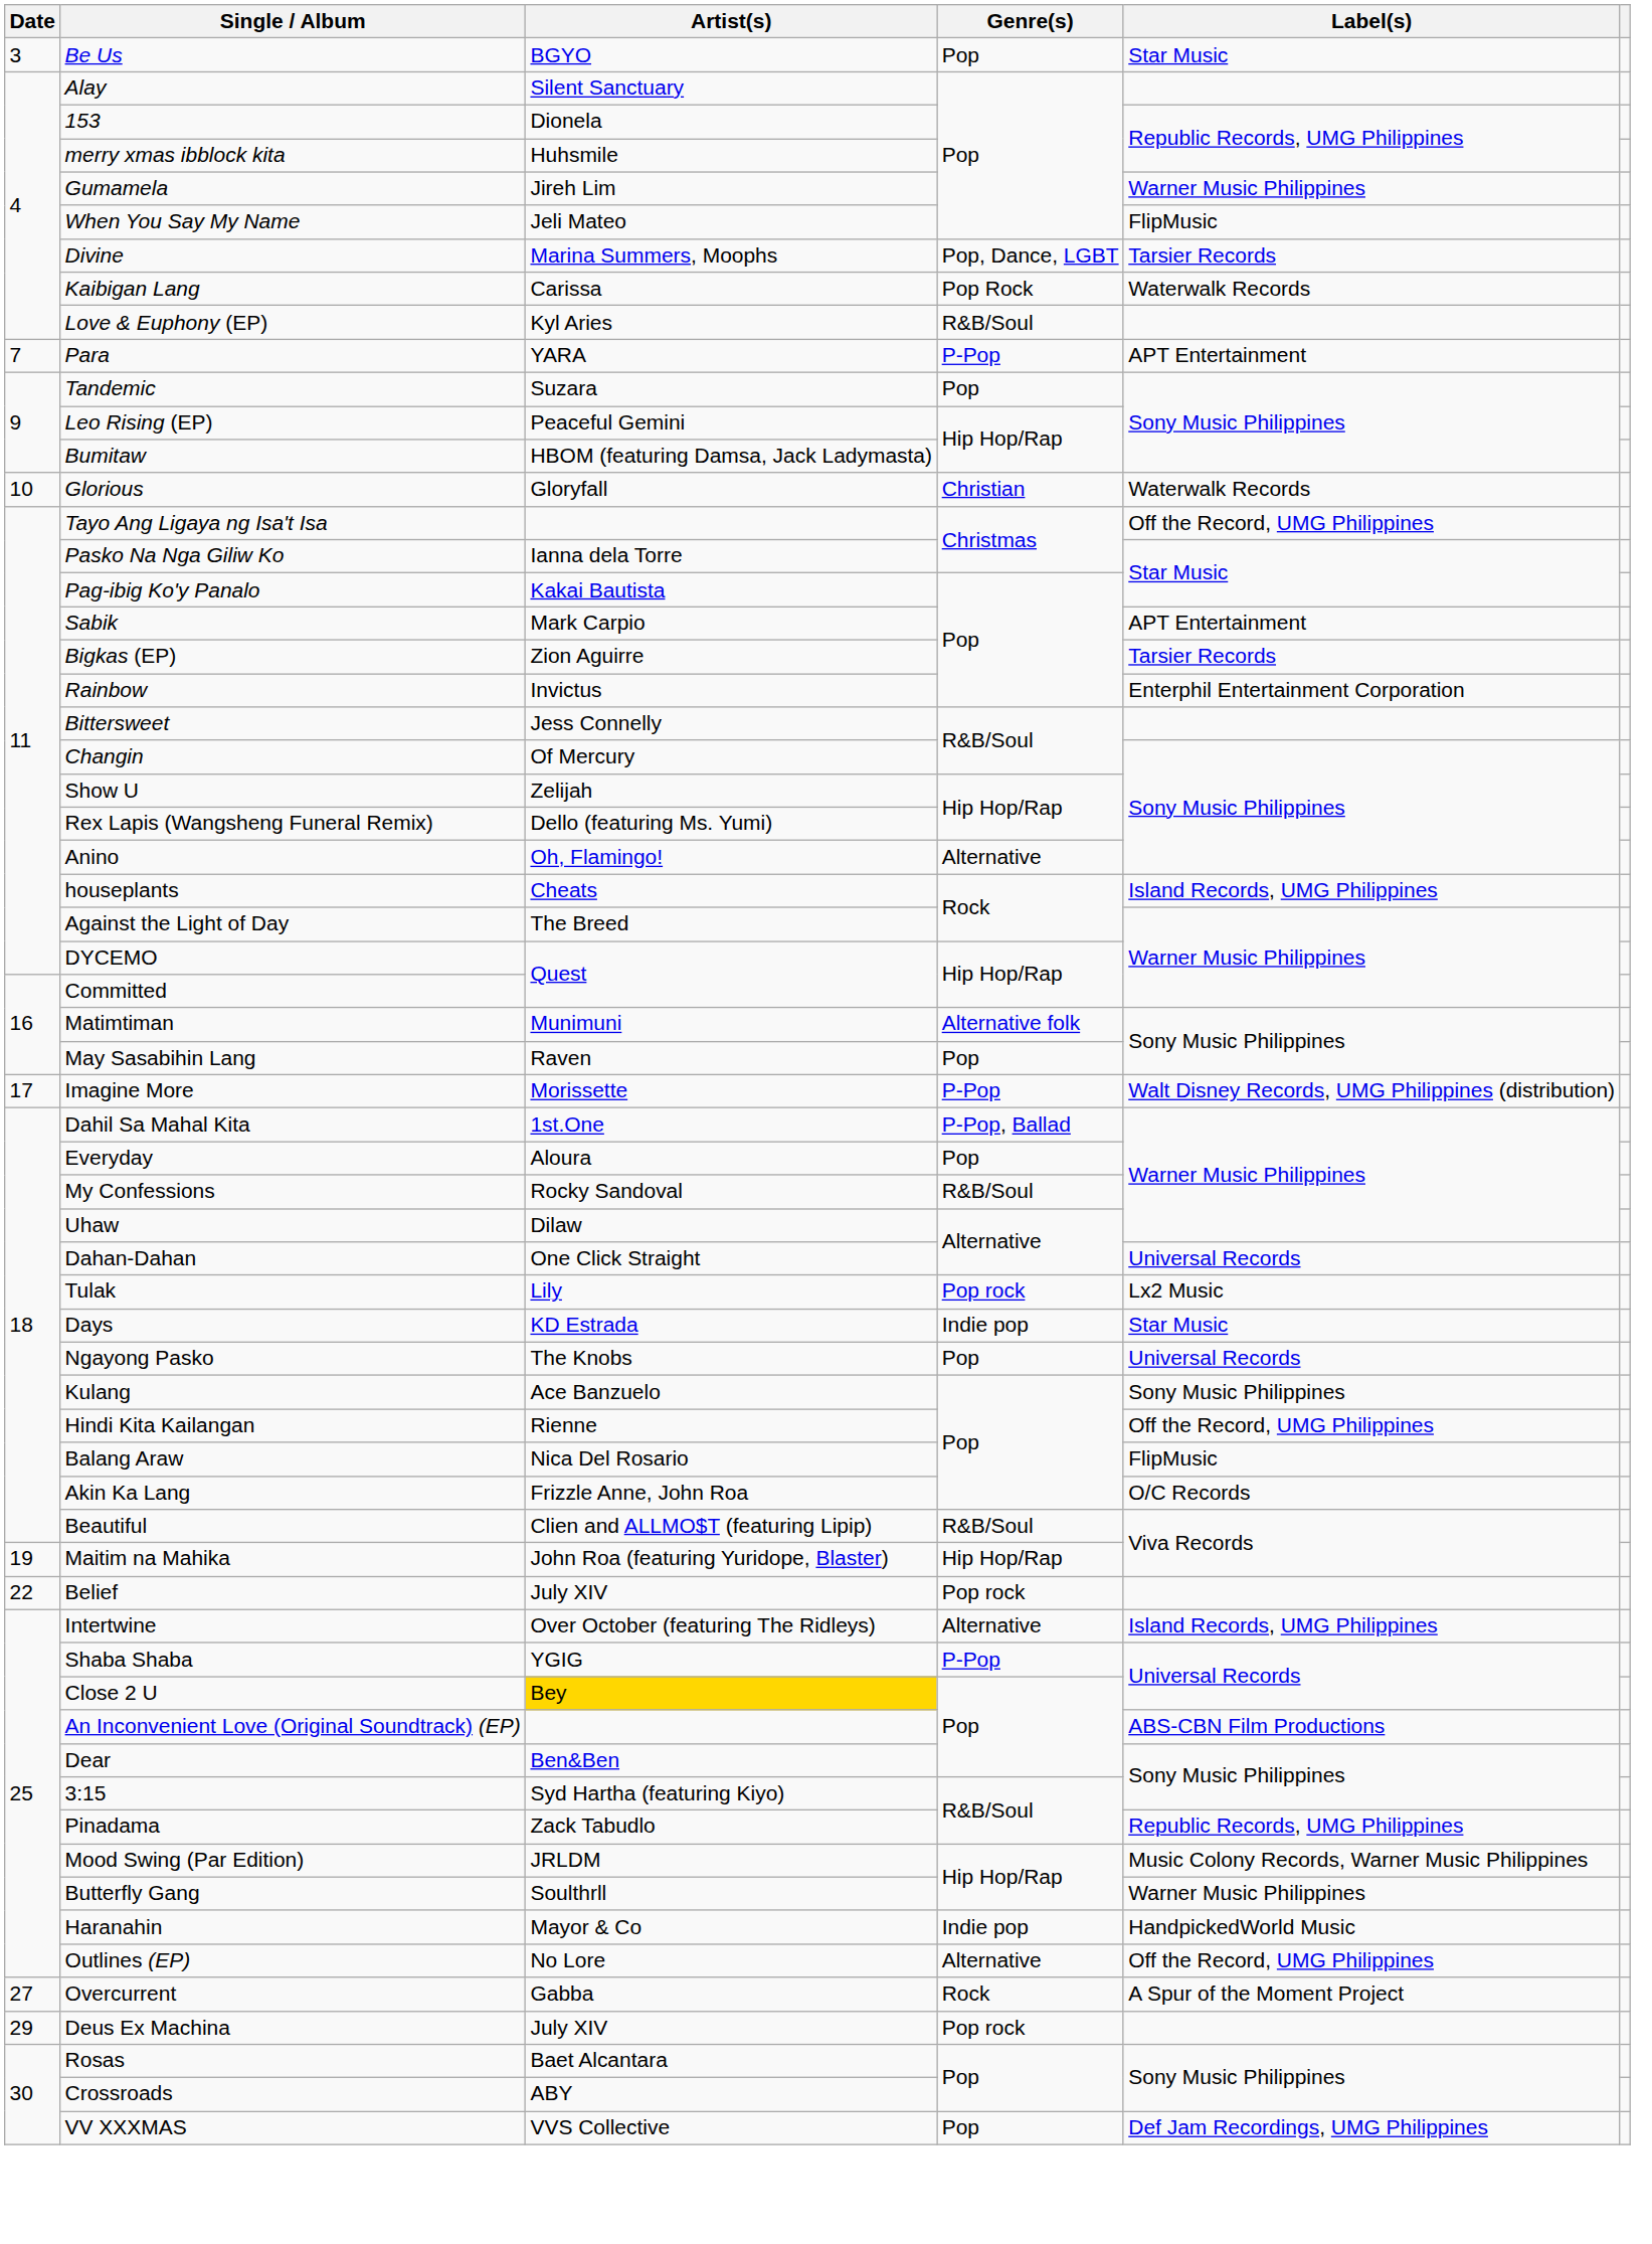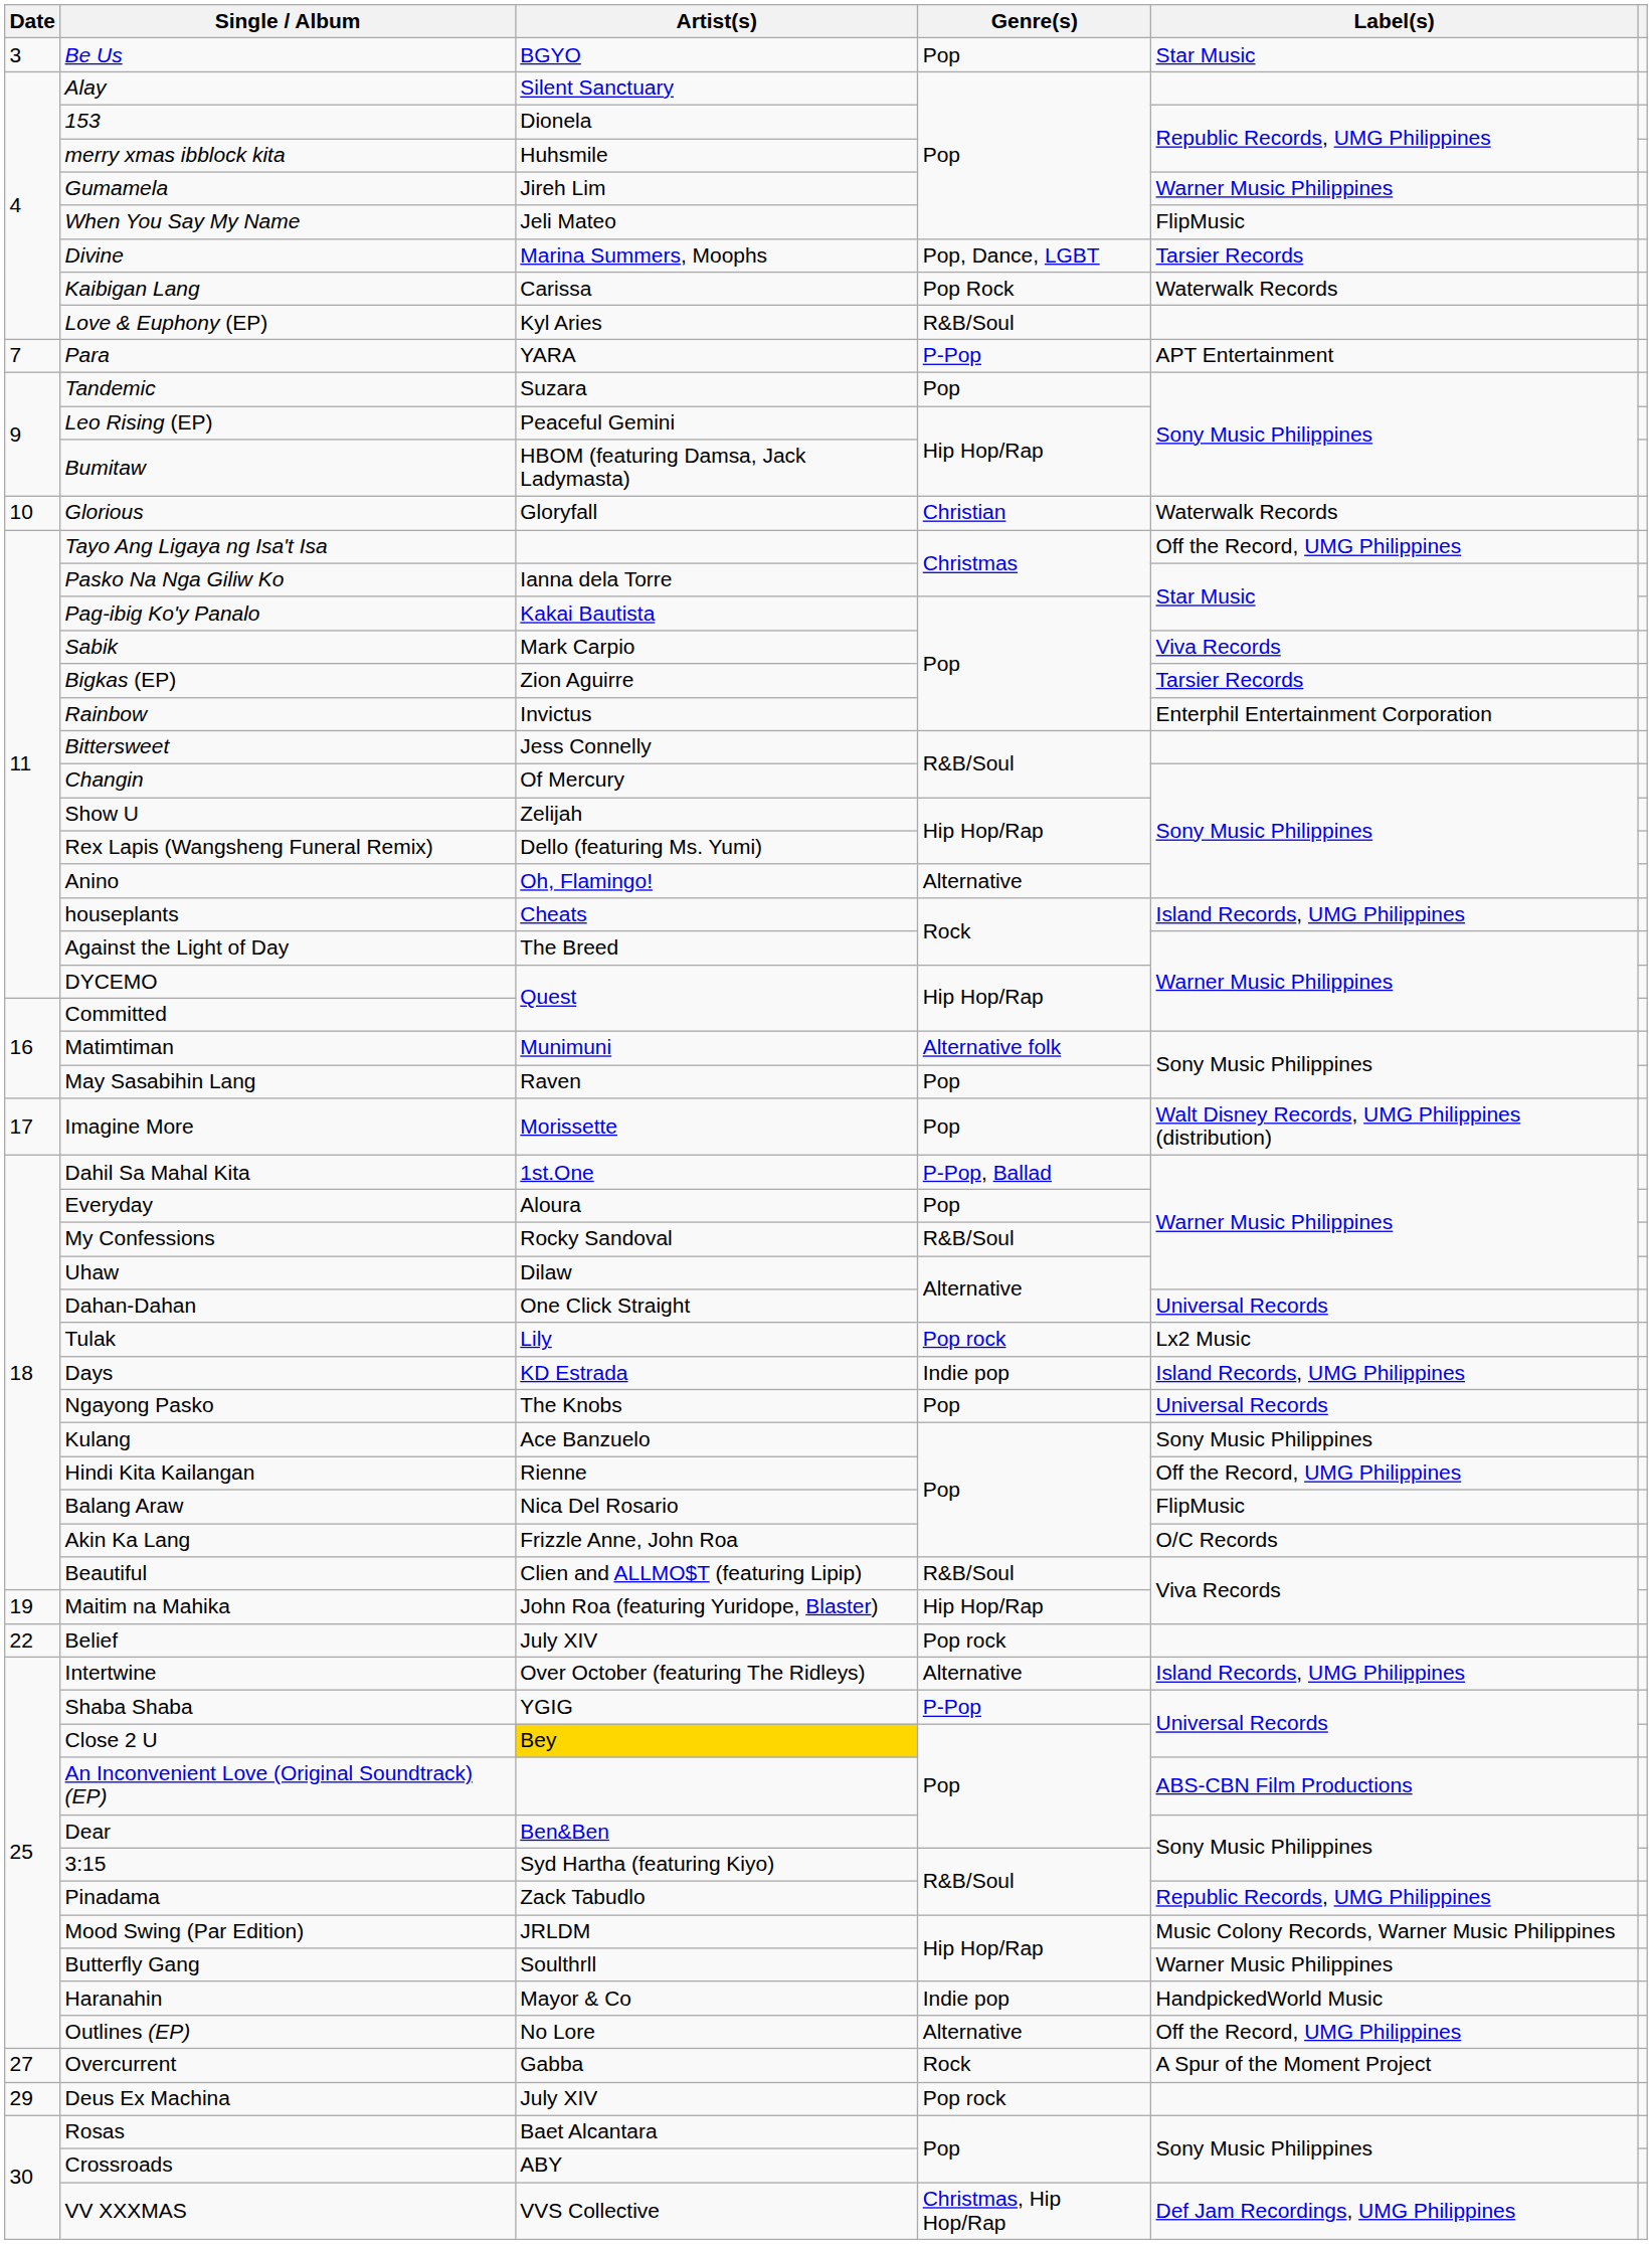Sabik | Label(s): APT Entertainment -> Viva Records
Imagine More | Genre(s): P-Pop -> Pop
Days | Label(s): Star Music -> Island Records, UMG Philippines
VV XXXMAS | Genre(s): Pop -> Christmas, Hip Hop/Rap
